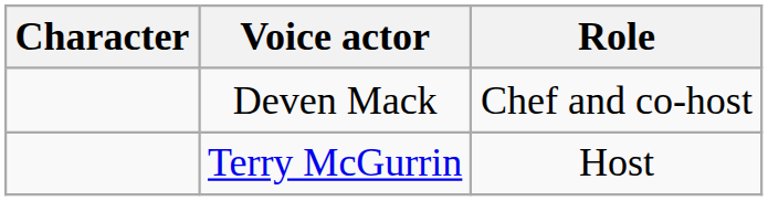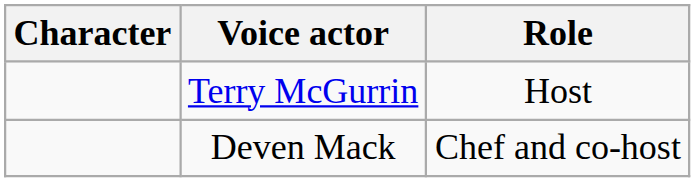rows swapped: Terry McGurrin <-> Deven Mack
